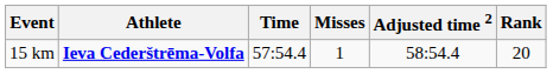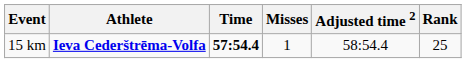15 km | Time: normal -> bold
15 km | Rank: 20 -> 25
